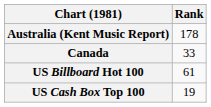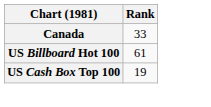- row: Australia (Kent Music Report) | 178
